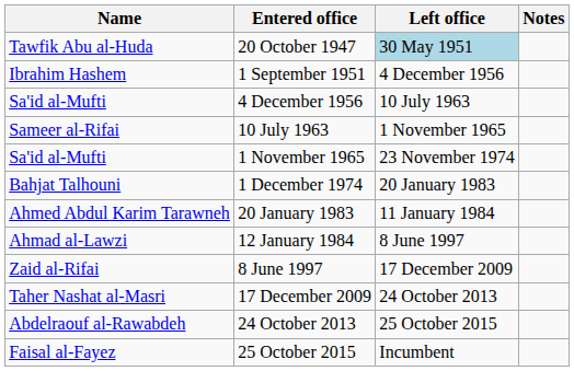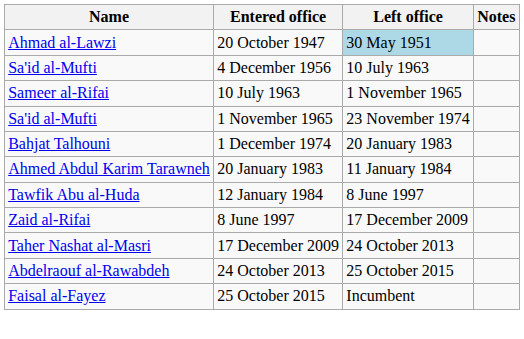20 October 1947 | Name: Tawfik Abu al-Huda -> Ahmad al-Lawzi
- row: Ibrahim Hashem | 1 September 1951 | 4 December 1956
12 January 1984 | Name: Ahmad al-Lawzi -> Tawfik Abu al-Huda
